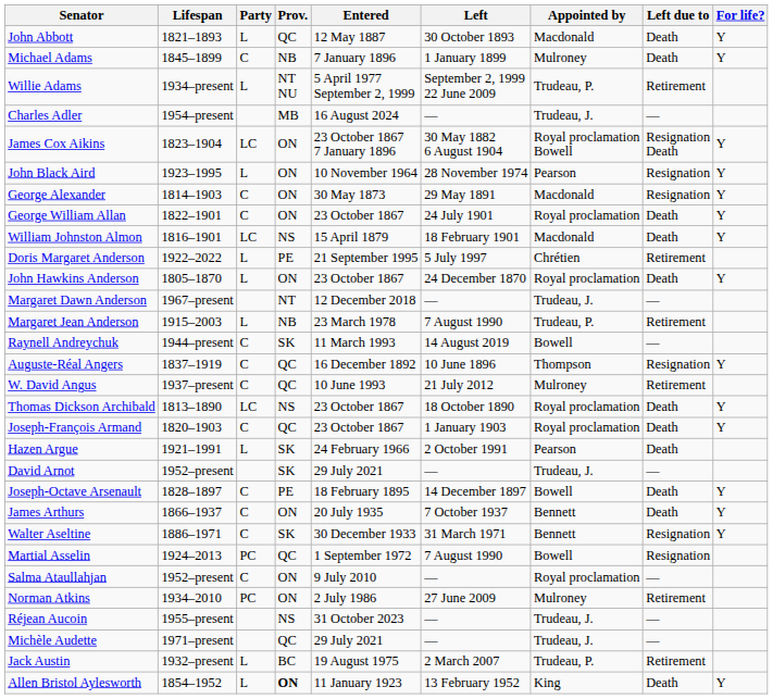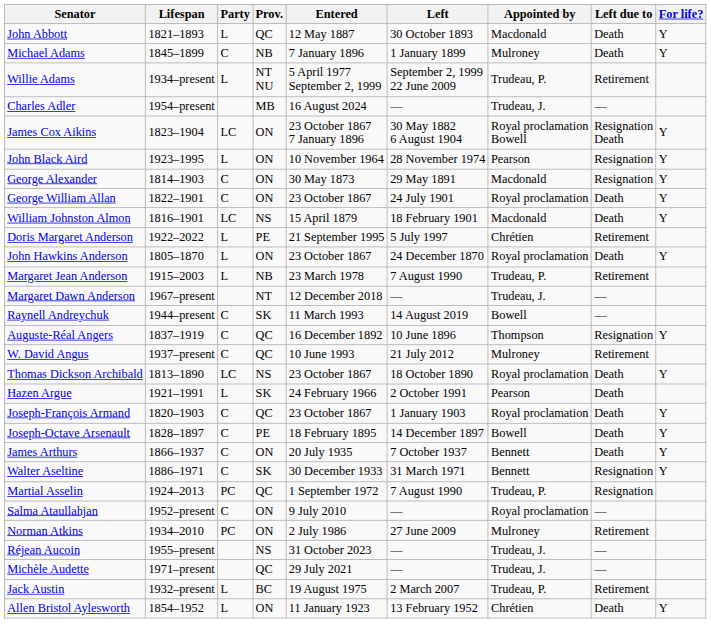rows swapped: Margaret Dawn Anderson <-> Margaret Jean Anderson
rows swapped: Hazen Argue <-> Joseph-François Armand
- row: David Arnot | 1952–present | SK | 29 July 2021 | — | Trudeau, J. | —
Martial Asselin | Appointed by: Bowell -> Trudeau, P.
Allen Bristol Aylesworth | Prov.: bold -> normal
Allen Bristol Aylesworth | Appointed by: King -> Chrétien
